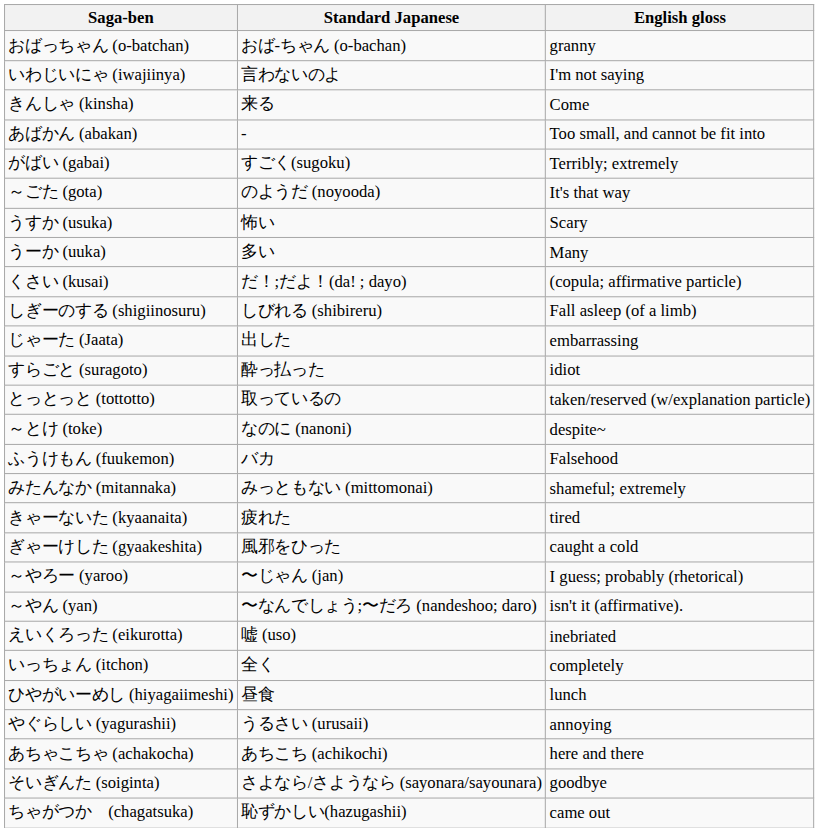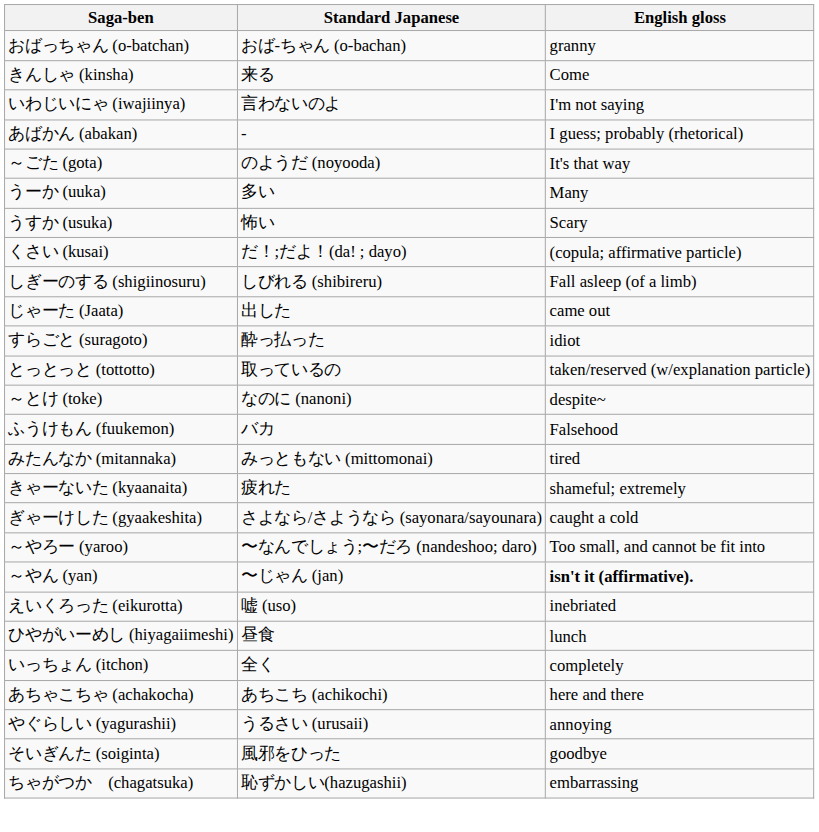rows swapped: いわじいにゃ (iwajiinya) <-> きんしゃ (kinsha)
あばかん (abakan) | English gloss: Too small, and cannot be fit into -> I guess; probably (rhetorical)
- row: がばい (gabai) | すごく(sugoku) | Terribly; extremely
rows swapped: うーか (uuka) <-> うすか (usuka)
じゃーた (Jaata) | English gloss: embarrassing -> came out
みたんなか (mitannaka) | English gloss: shameful; extremely -> tired
きゃーないた (kyaanaita) | English gloss: tired -> shameful; extremely
ぎゃーけした (gyaakeshita) | Standard Japanese: 風邪をひった -> さよなら/さようなら (sayonara/sayounara)
～やろー (yaroo) | Standard Japanese: 〜じゃん (jan) -> 〜なんでしょう;〜だろ (nandeshoo; daro)
～やろー (yaroo) | English gloss: I guess; probably (rhetorical) -> Too small, and cannot be fit into
～やん (yan) | Standard Japanese: 〜なんでしょう;〜だろ (nandeshoo; daro) -> 〜じゃん (jan)
～やん (yan) | English gloss: normal -> bold
rows swapped: ひやがいーめし (hiyagaiimeshi) <-> いっちょん (itchon)
rows swapped: やぐらしい (yagurashii) <-> あちゃこちゃ (achakocha)
そいぎんた (soiginta) | Standard Japanese: さよなら/さようなら (sayonara/sayounara) -> 風邪をひった
ちゃがつか (chagatsuka) | English gloss: came out -> embarrassing
